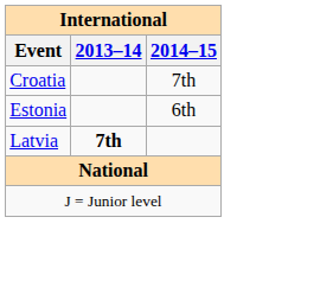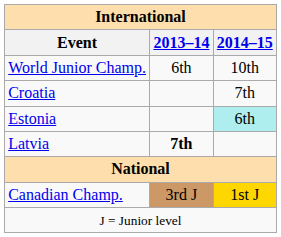+ row: World Junior Champ. | 6th | 10th
Estonia | 2014–15: no background -> paleturquoise background
+ row: Canadian Champ. | 3rd J | 1st J
